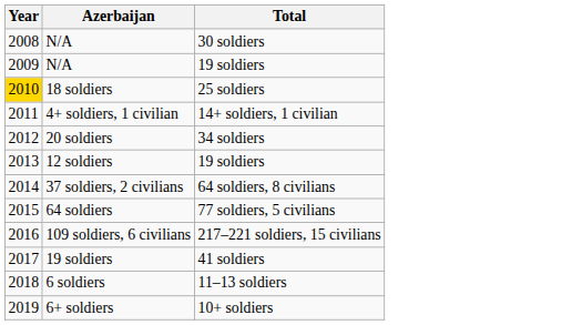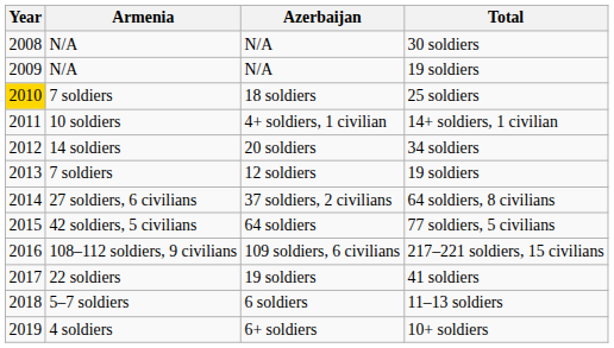+ column: Armenia | N/A | N/A | 7 soldiers | 10 soldiers | 14 soldiers | 7 soldiers | 27 soldiers, 6 civilians | 42 soldiers, 5 civilians | 108–112 soldiers, 9 civilians | 22 soldiers | 5–7 soldiers | 4 soldiers
